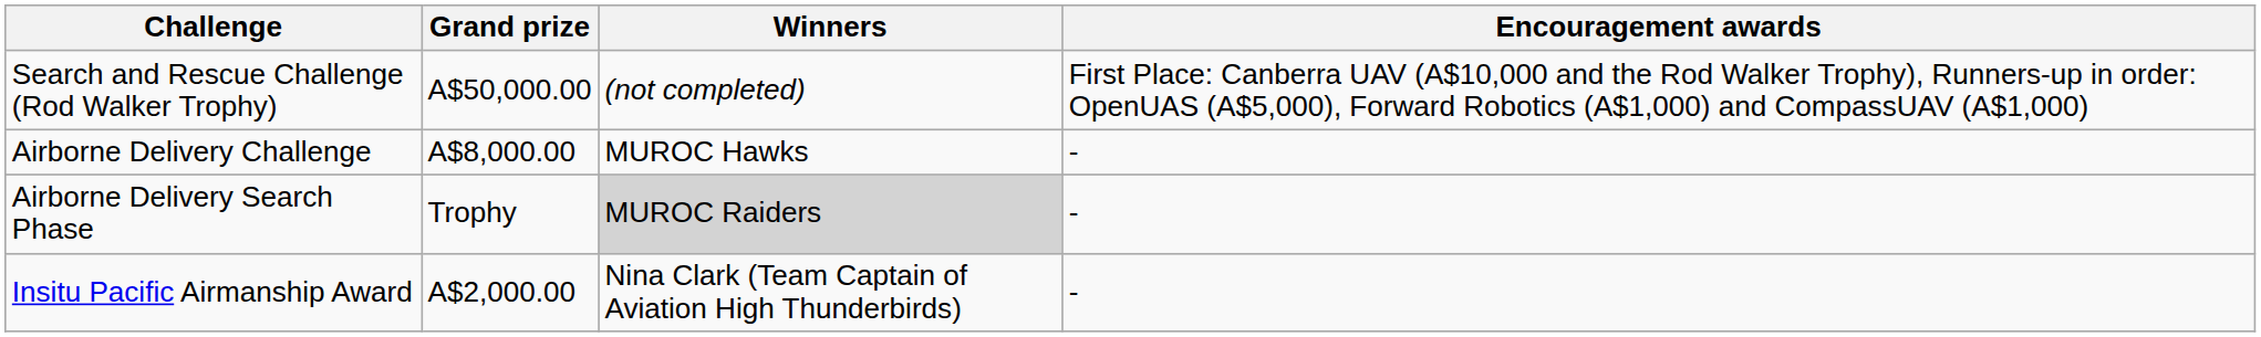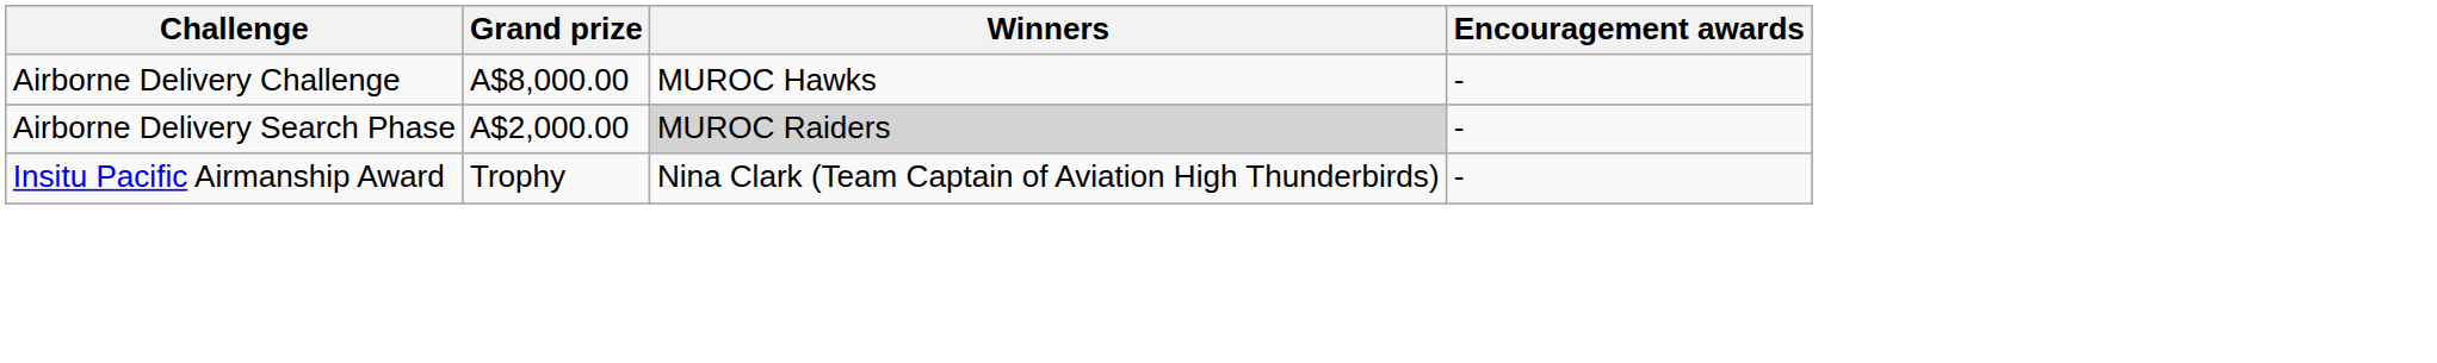- row: Search and Rescue Challenge (Rod Walker Trophy) | A$50,000.00 | (not completed) | First Place: Canberra UAV (A$10,000 and the Rod Walker Trophy), Runners-up in order: OpenUAS (A$5,000), Forward Robotics (A$1,000) and CompassUAV (A$1,000)
Airborne Delivery Search Phase | Grand prize: Trophy -> A$2,000.00
Insitu Pacific Airmanship Award | Grand prize: A$2,000.00 -> Trophy
